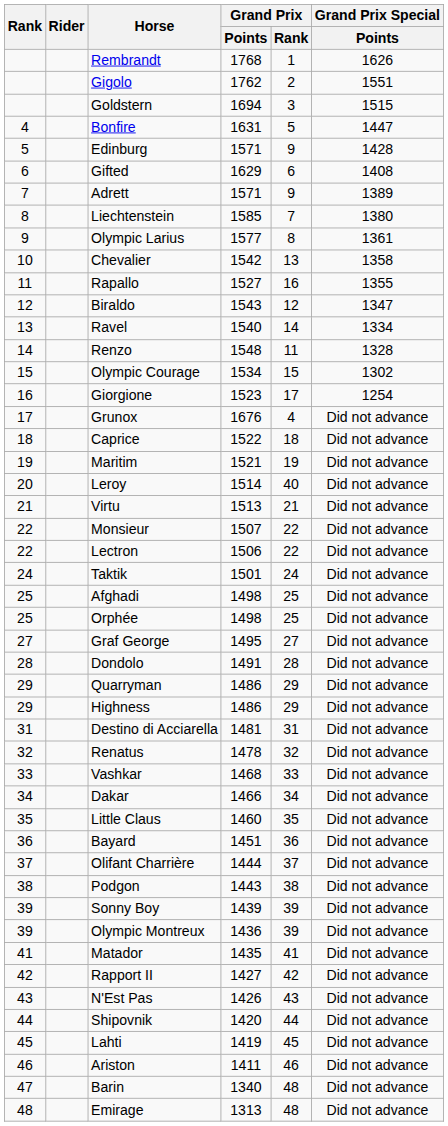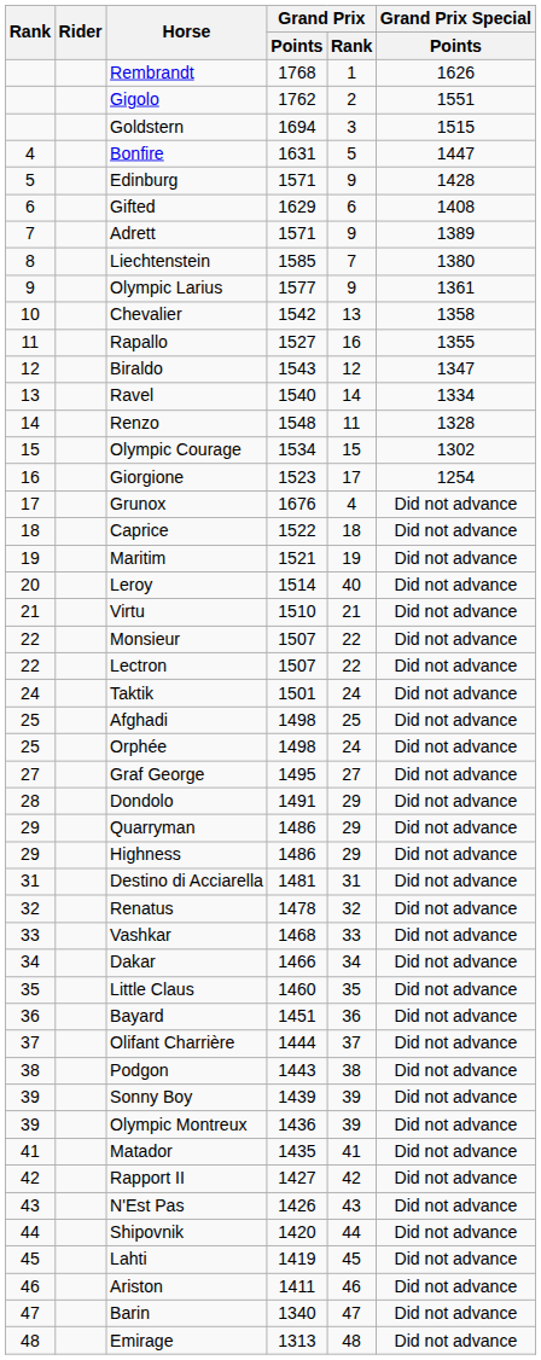Olympic Larius | Grand Prix / Rank: 8 -> 9
Virtu | Grand Prix / Points: 1513 -> 1510
Lectron | Grand Prix / Points: 1506 -> 1507
Orphée | Grand Prix / Rank: 25 -> 24
Dondolo | Grand Prix / Rank: 28 -> 29
Barin | Grand Prix / Rank: 48 -> 47
